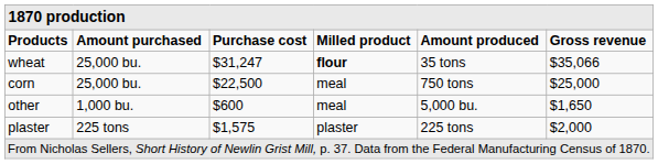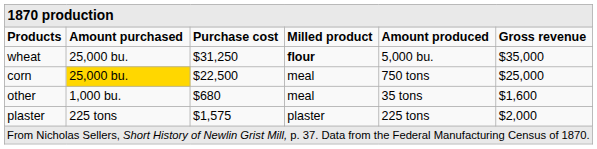wheat | column 3: $31,247 -> $31,250
wheat | column 5: 35 tons -> 5,000 bu.
wheat | column 6: $35,066 -> $35,000
corn | column 2: no background -> gold background
other | column 3: $600 -> $680
other | column 5: 5,000 bu. -> 35 tons
other | column 6: $1,650 -> $1,600
